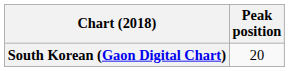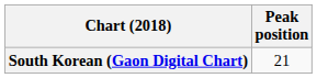South Korean (Gaon Digital Chart) | Peak position: 20 -> 21
